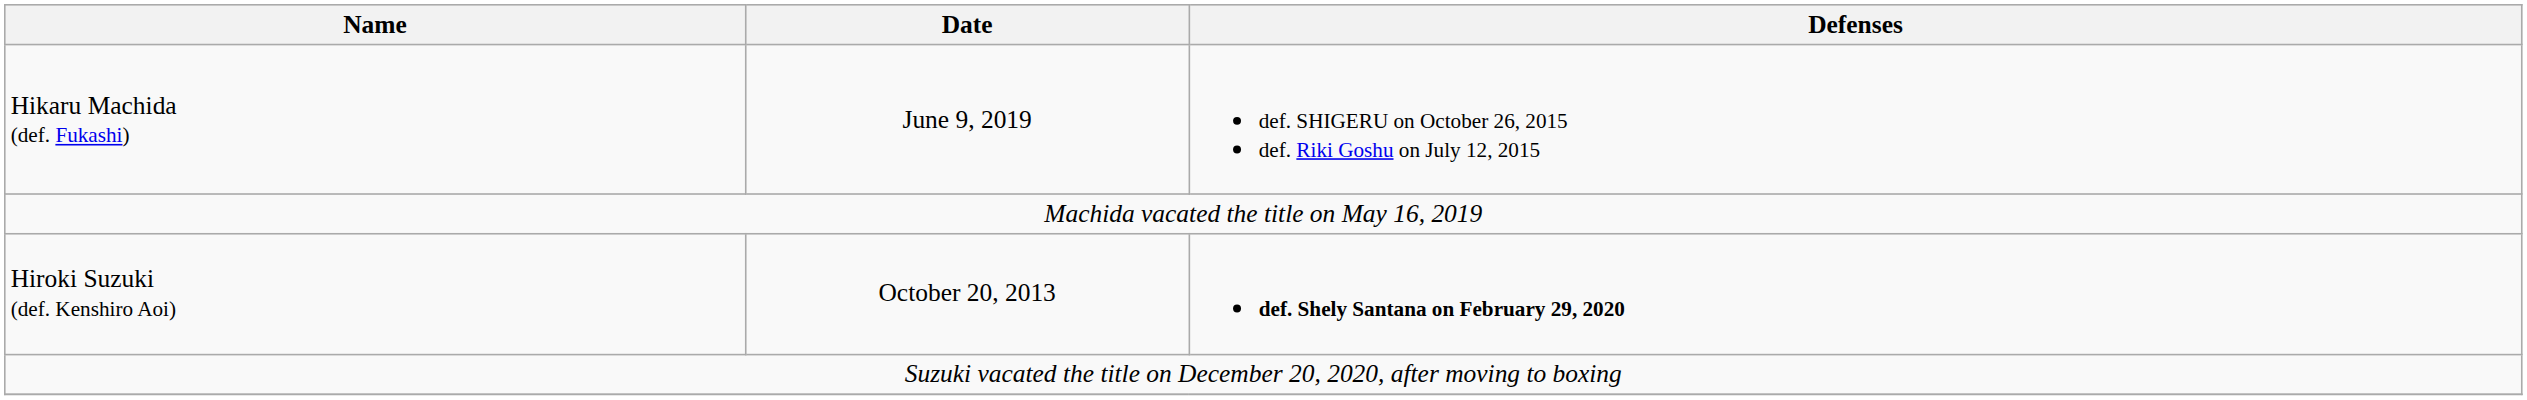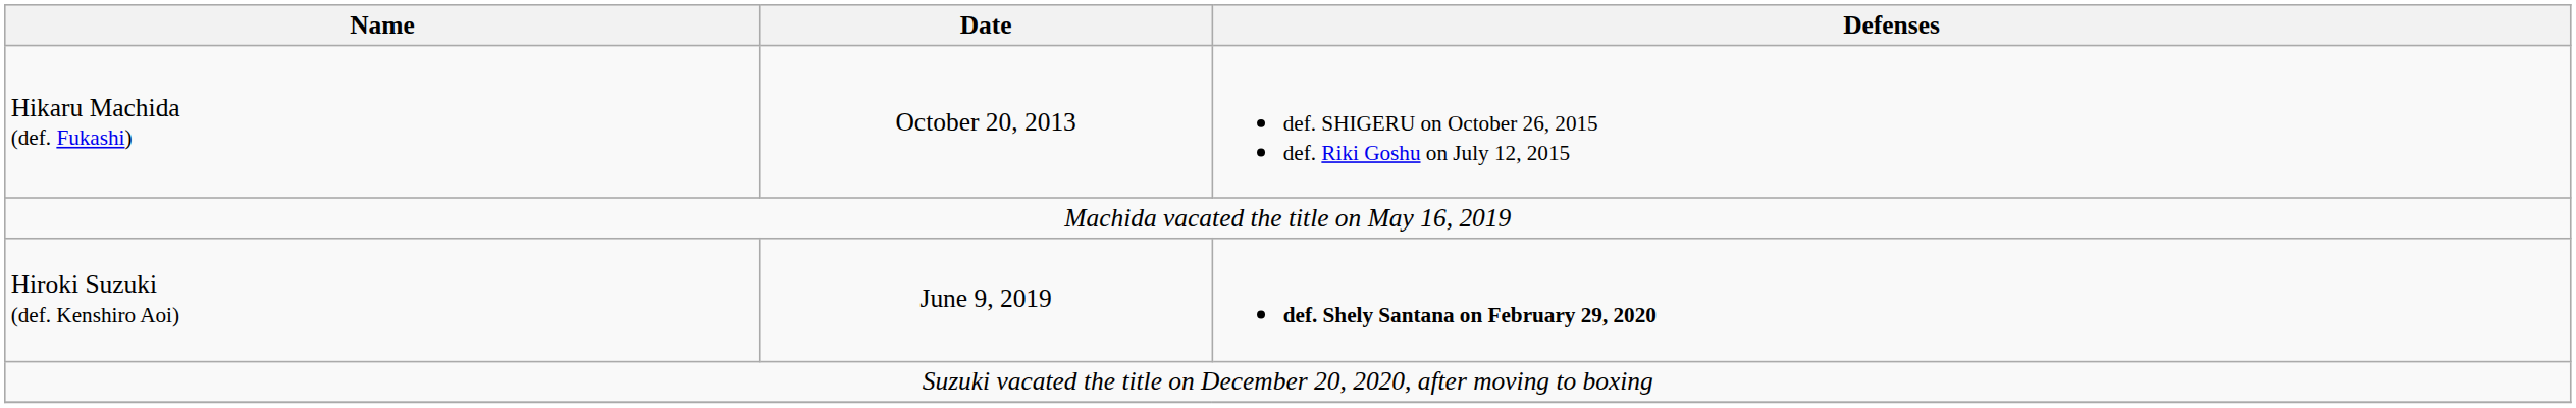Hikaru Machida (def. Fukashi) | Date: June 9, 2019 -> October 20, 2013
Hiroki Suzuki (def. Kenshiro Aoi) | Date: October 20, 2013 -> June 9, 2019
